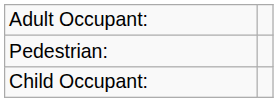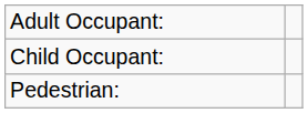rows swapped: Child Occupant: <-> Pedestrian:
